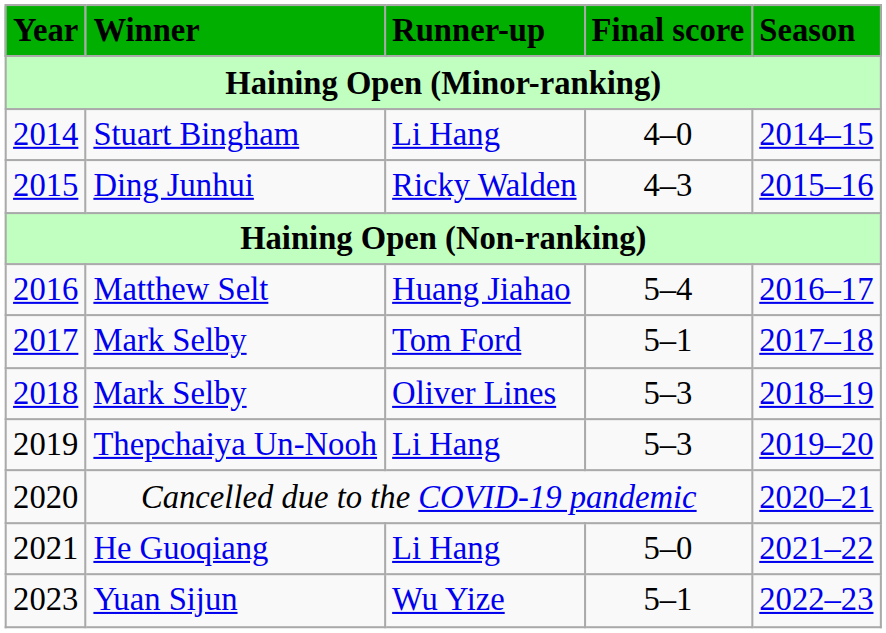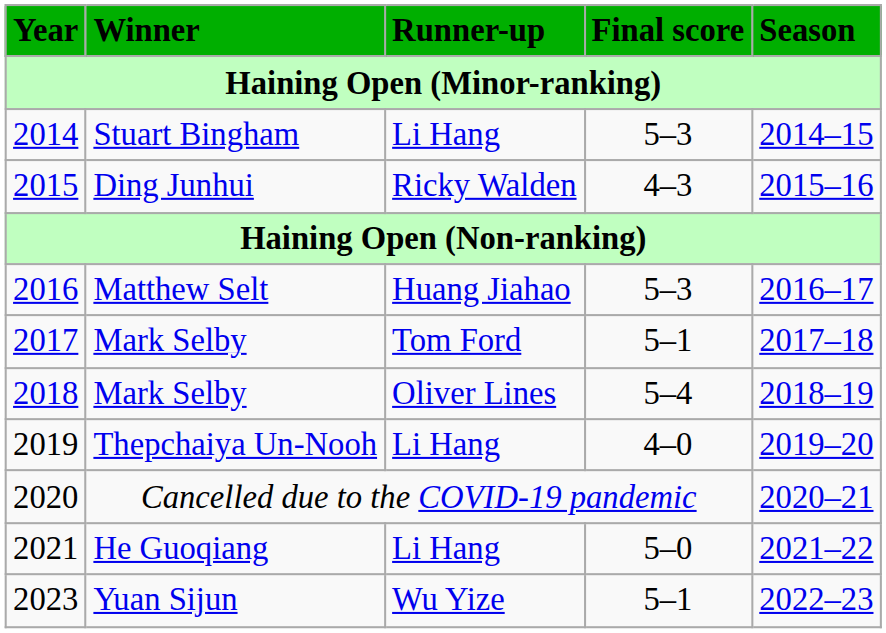2014 | Final score: 4–0 -> 5–3
2016 | Final score: 5–4 -> 5–3
2018 | Final score: 5–3 -> 5–4
2019 | Final score: 5–3 -> 4–0
